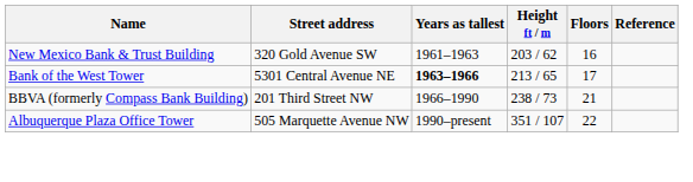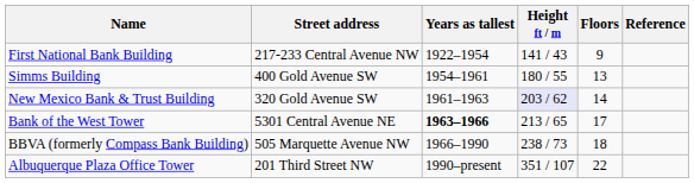+ row: First National Bank Building | 217-233 Central Avenue NW | 1922–1954 | 141 / 43 | 9
+ row: Simms Building | 400 Gold Avenue SW | 1954–1961 | 180 / 55 | 13
New Mexico Bank & Trust Building | Height ft / m: no background -> lavender background
New Mexico Bank & Trust Building | Floors: 16 -> 14
BBVA (formerly Compass Bank Building) | Street address: 201 Third Street NW -> 505 Marquette Avenue NW
BBVA (formerly Compass Bank Building) | Floors: 21 -> 18
Albuquerque Plaza Office Tower | Street address: 505 Marquette Avenue NW -> 201 Third Street NW
